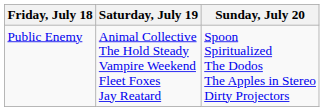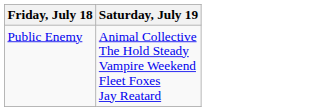- column: Sunday, July 20 | Spoon Spiritualized The Dodos The Apples in Stereo Dirty Projectors
